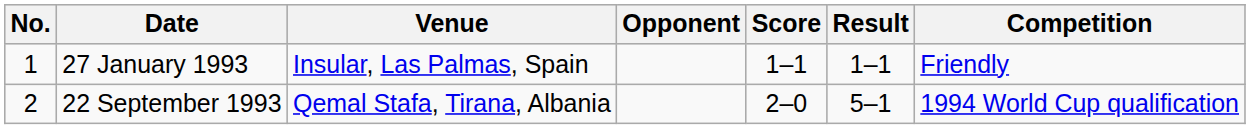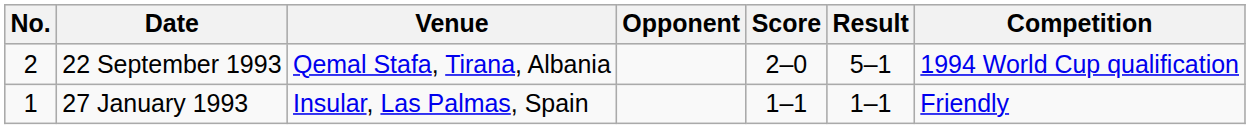rows swapped: 27 January 1993 <-> 22 September 1993
